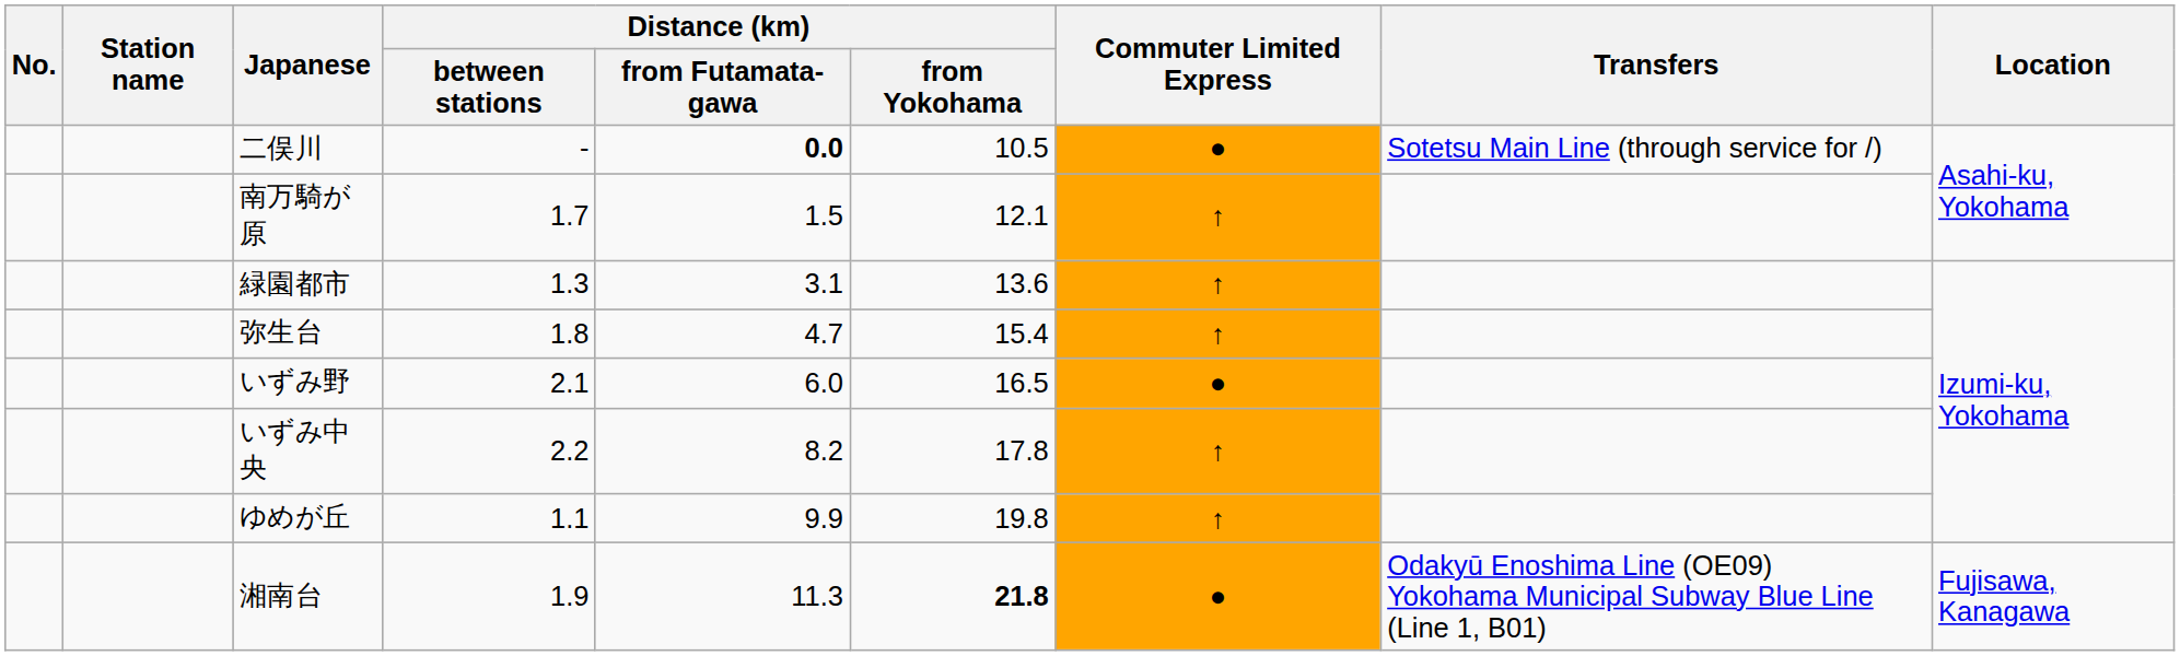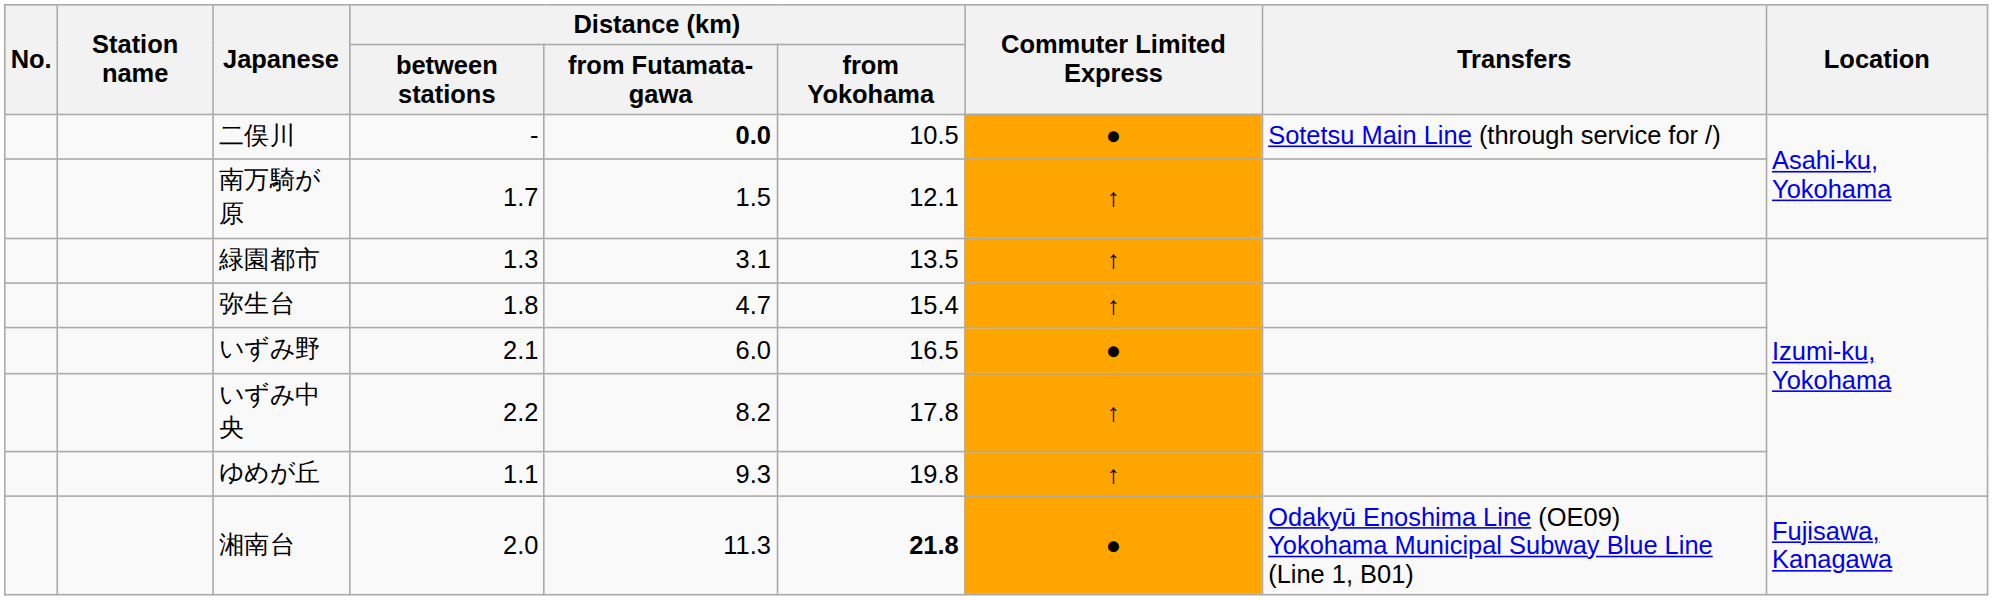緑園都市 | Distance (km) / from Yokohama: 13.6 -> 13.5
ゆめが丘 | Distance (km) / from Futamata-gawa: 9.9 -> 9.3
湘南台 | Distance (km) / between stations: 1.9 -> 2.0
